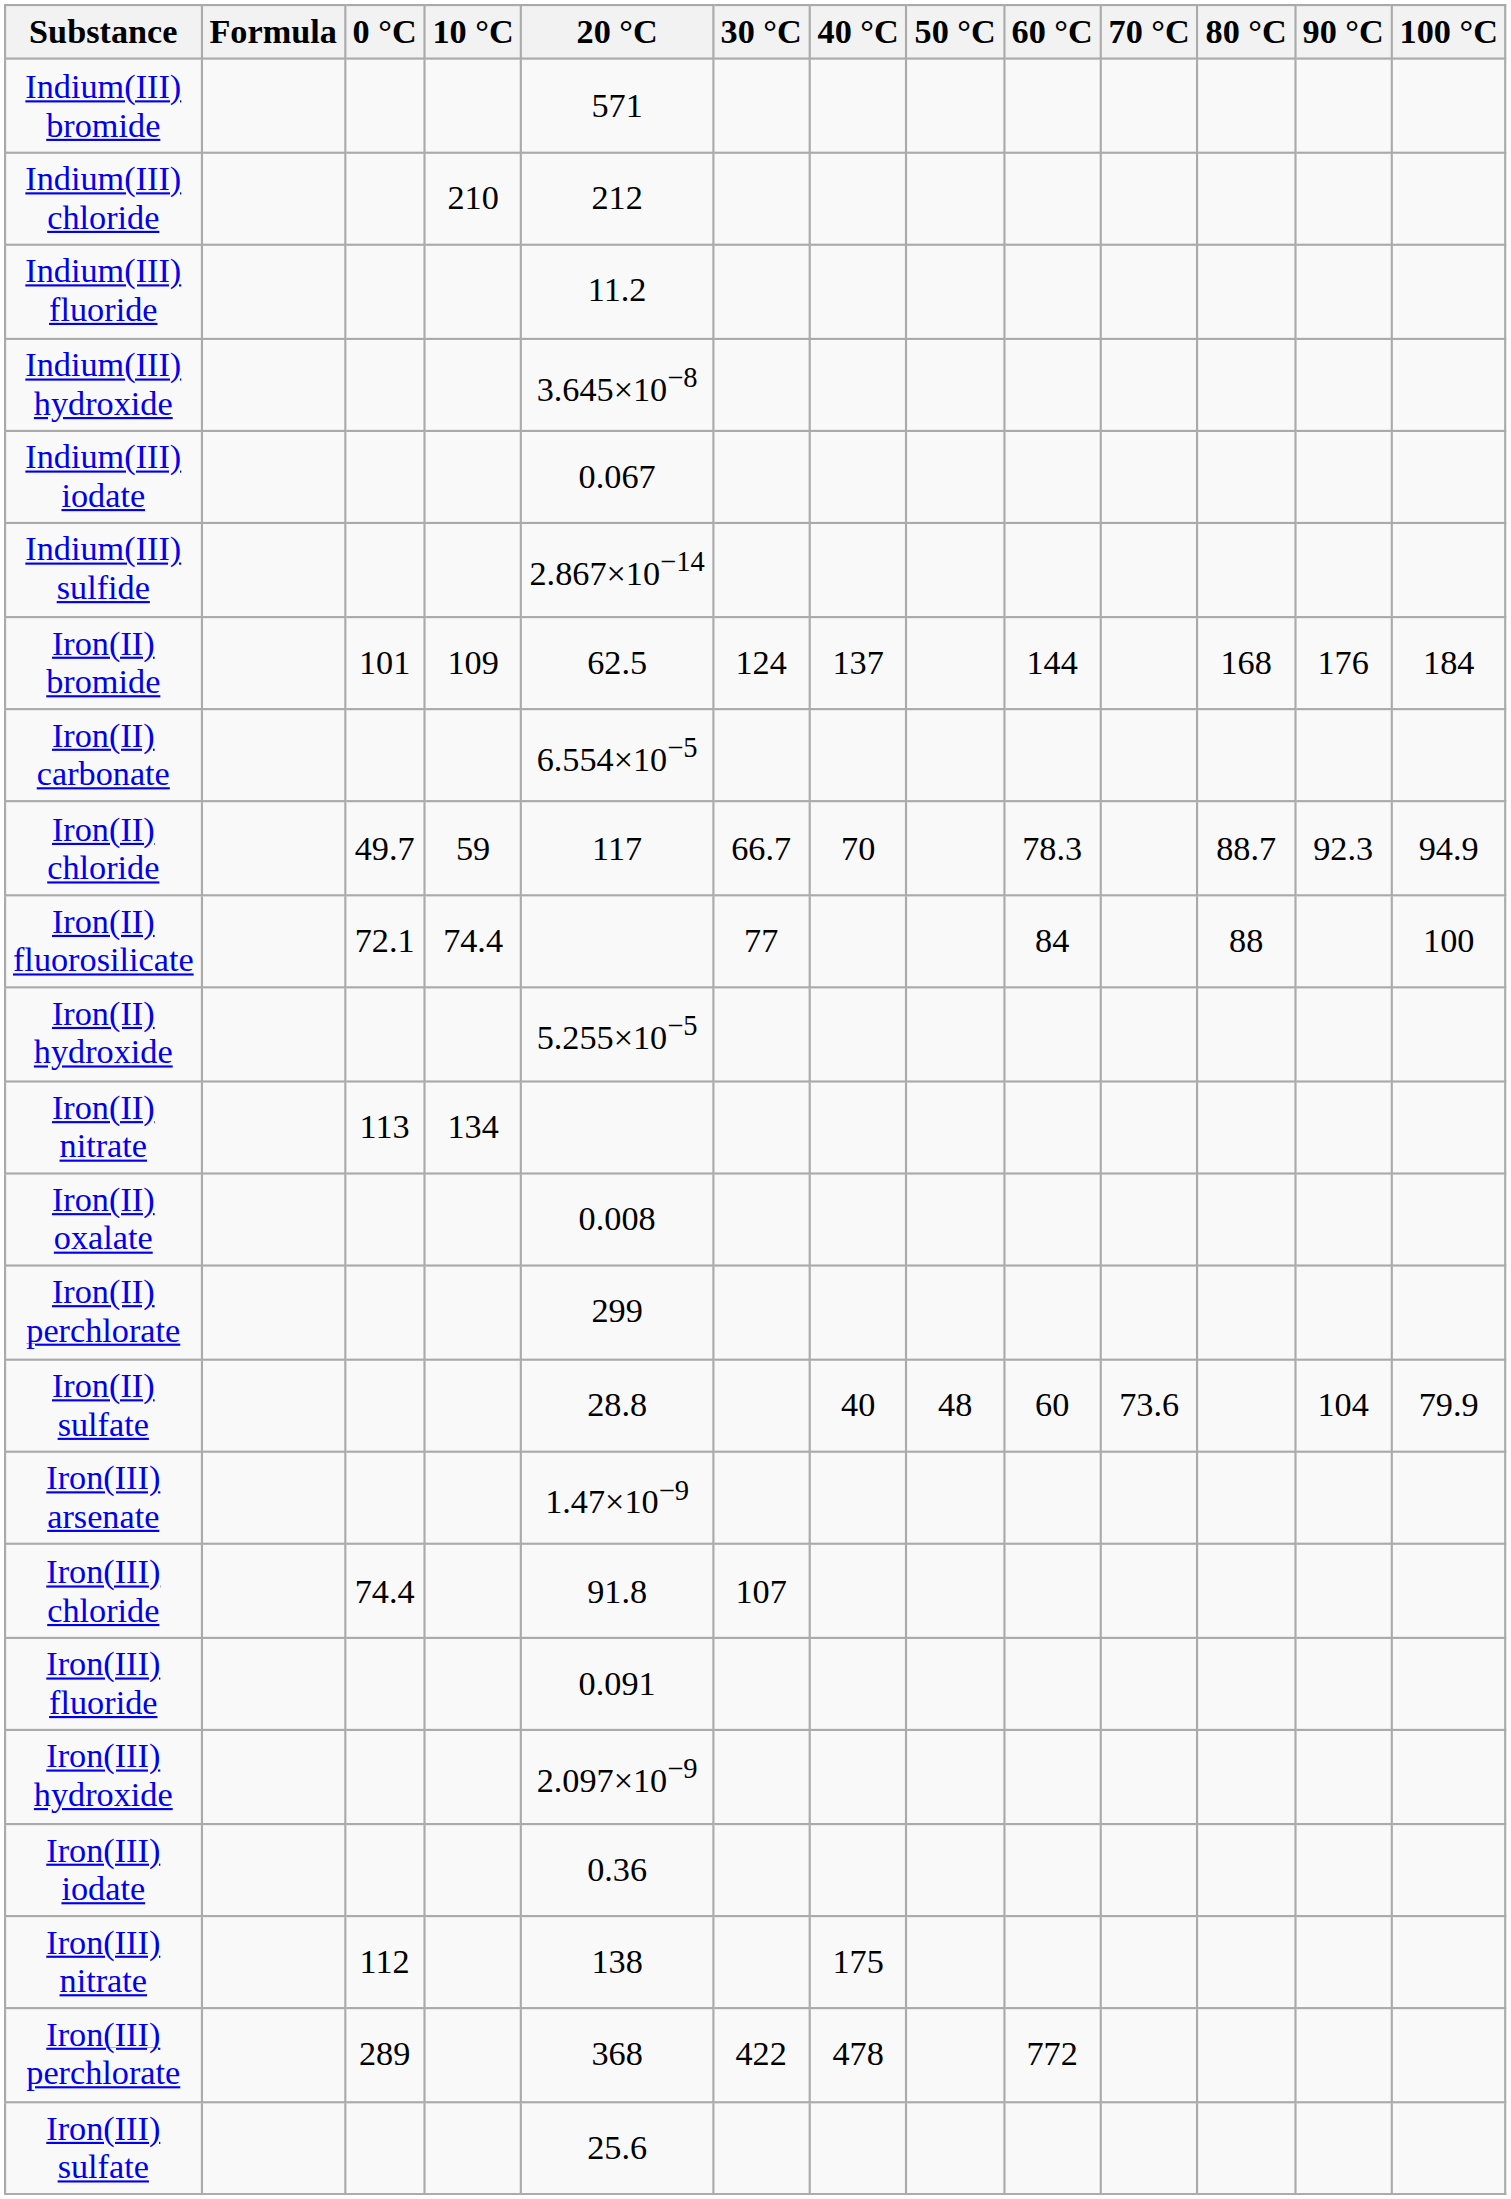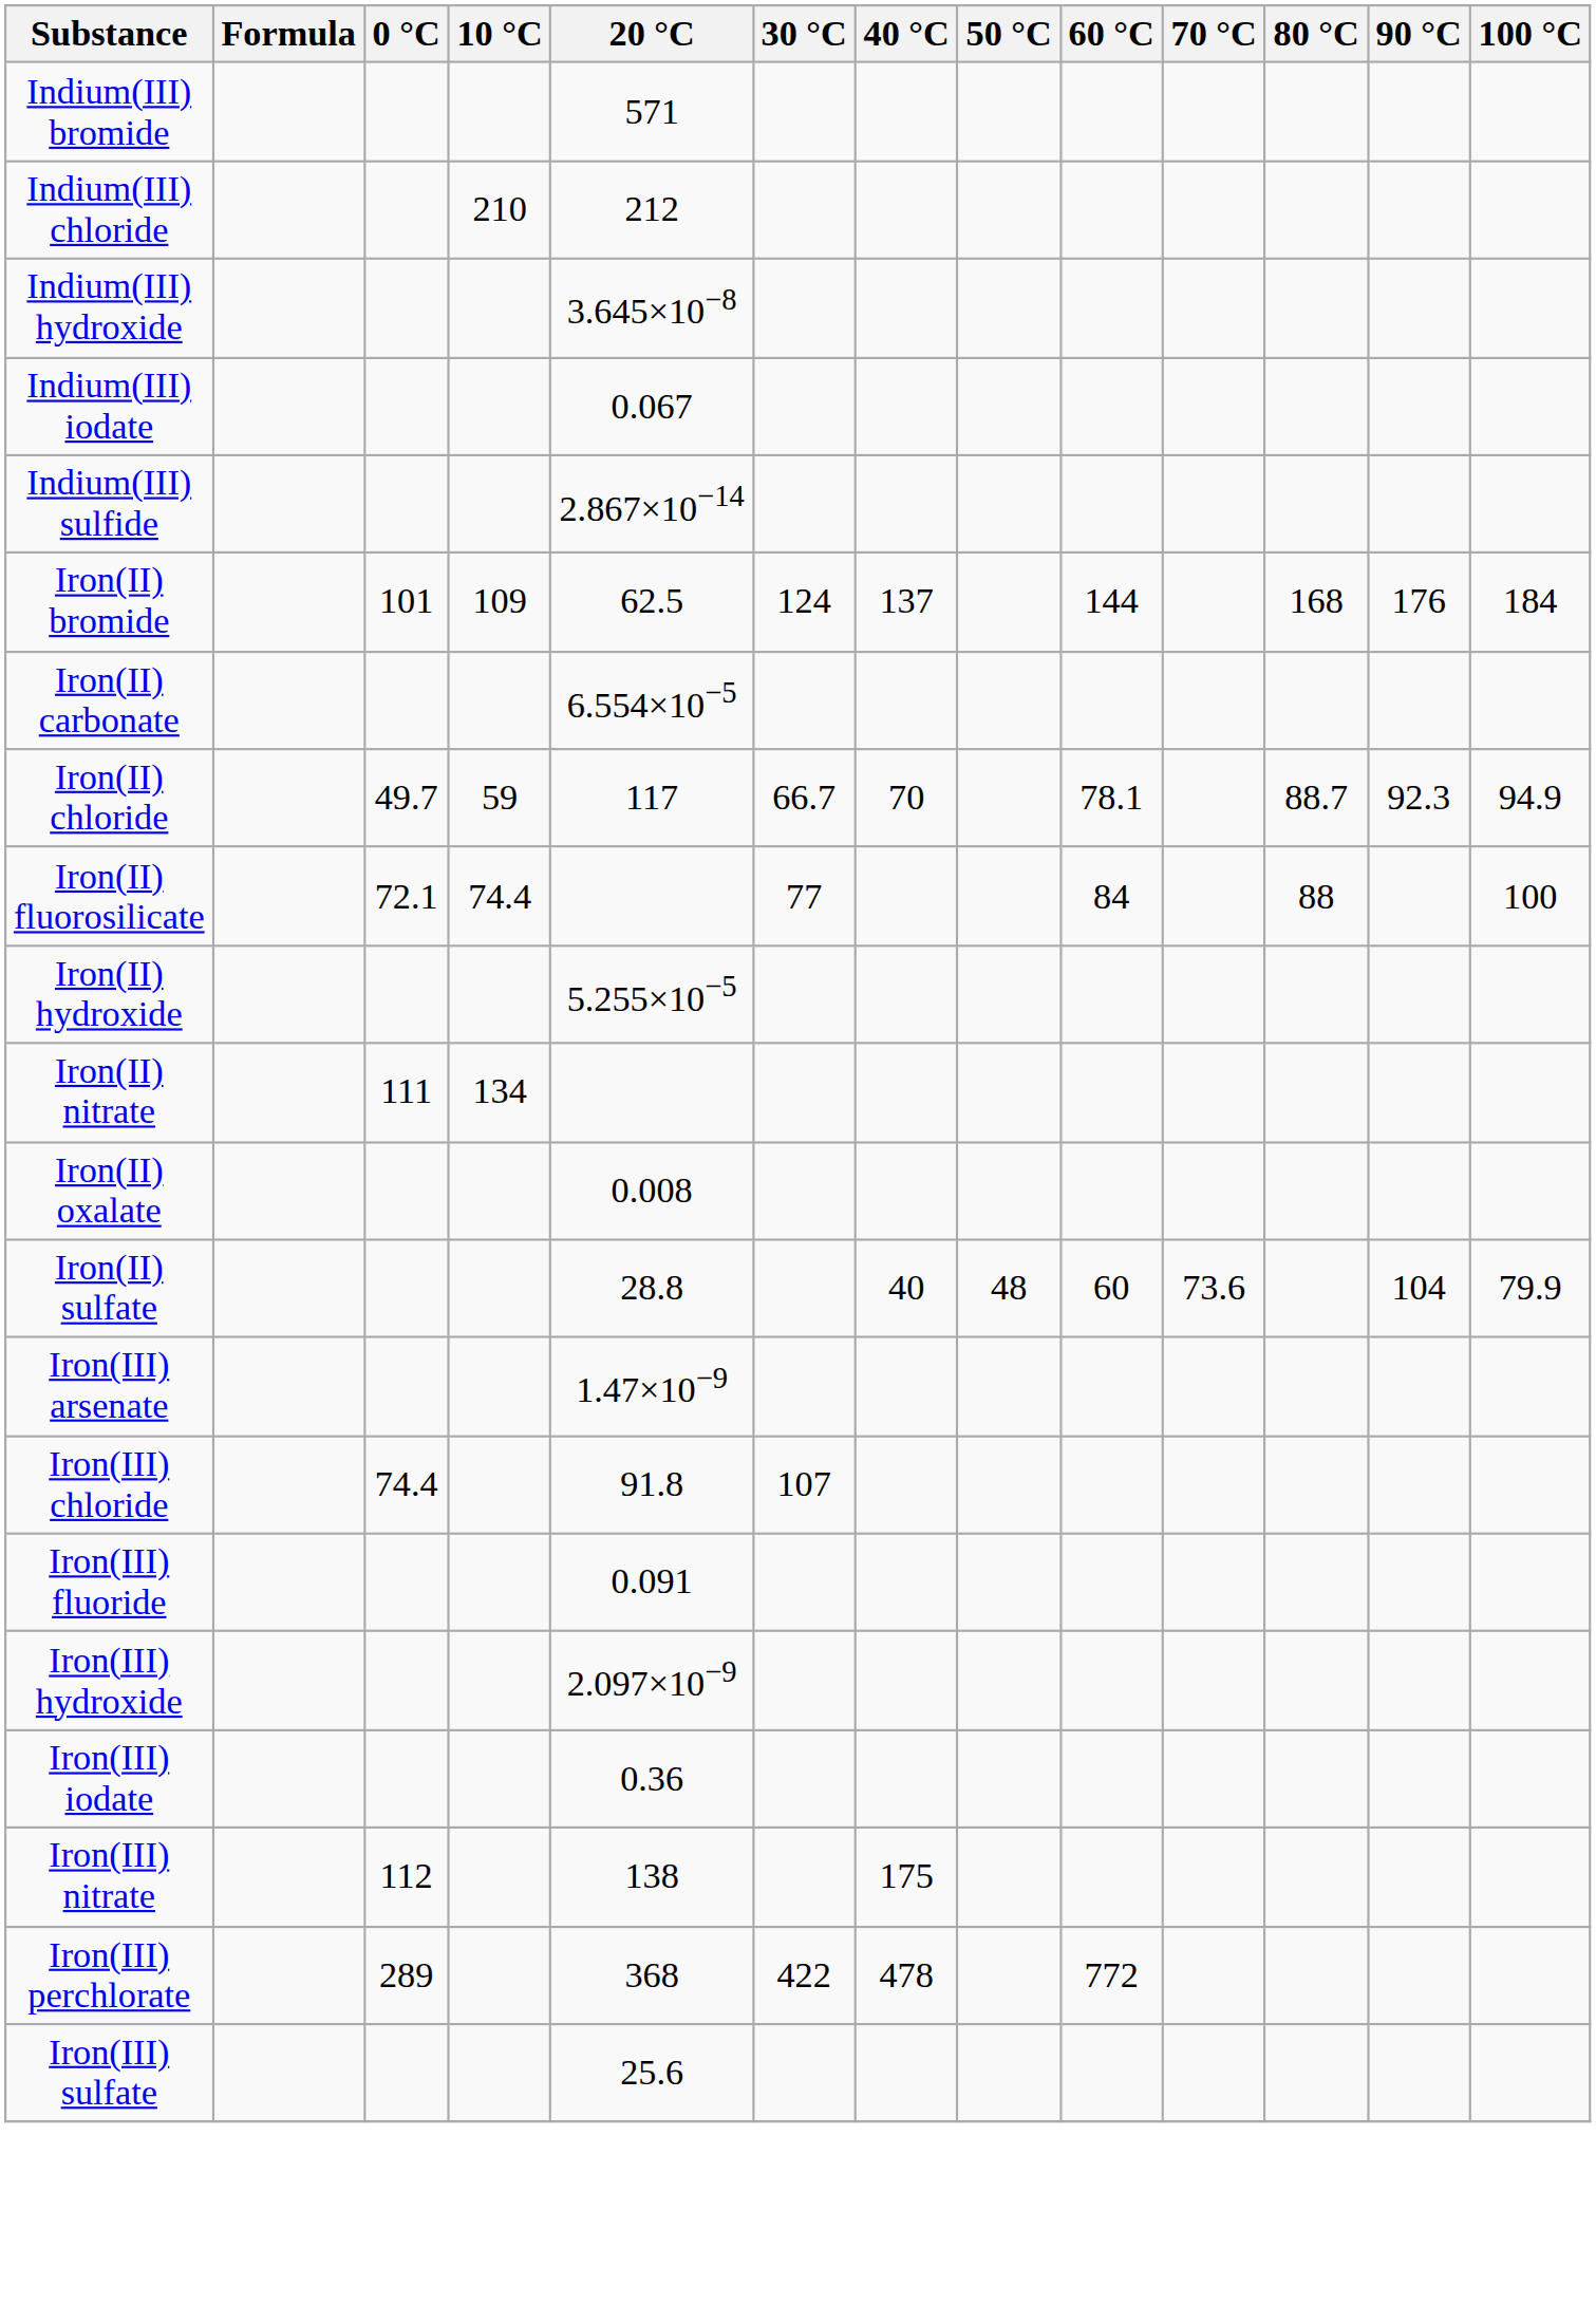- row: Indium(III) fluoride | 11.2
Iron(II) chloride | 60 °C: 78.3 -> 78.1
Iron(II) nitrate | 0 °C: 113 -> 111
- row: Iron(II) perchlorate | 299
